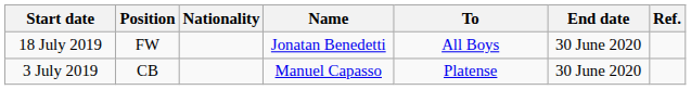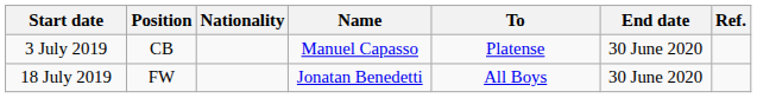rows swapped: 3 July 2019 <-> 18 July 2019
